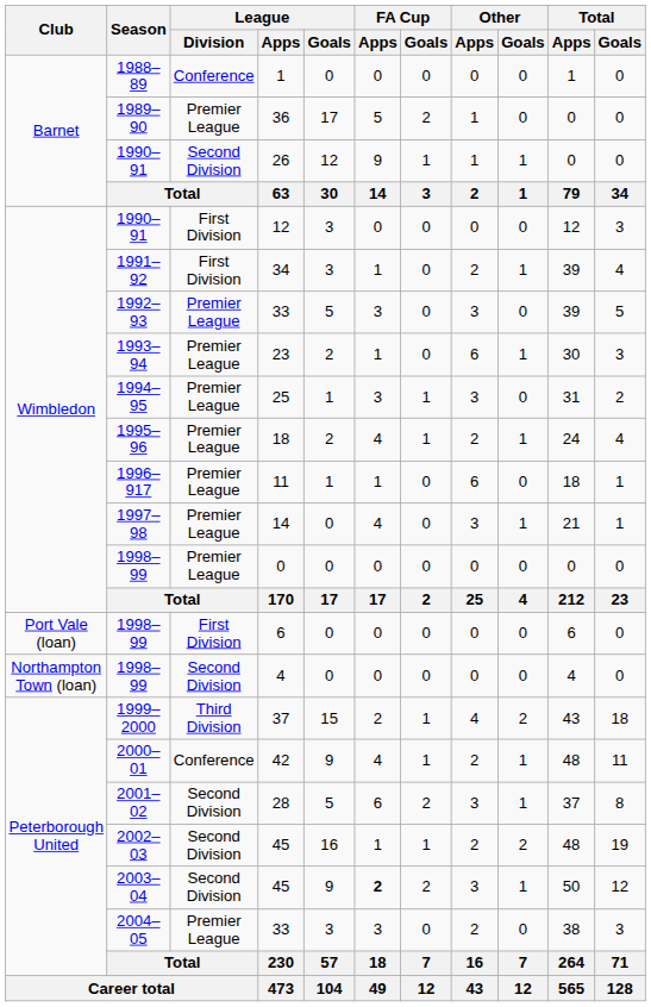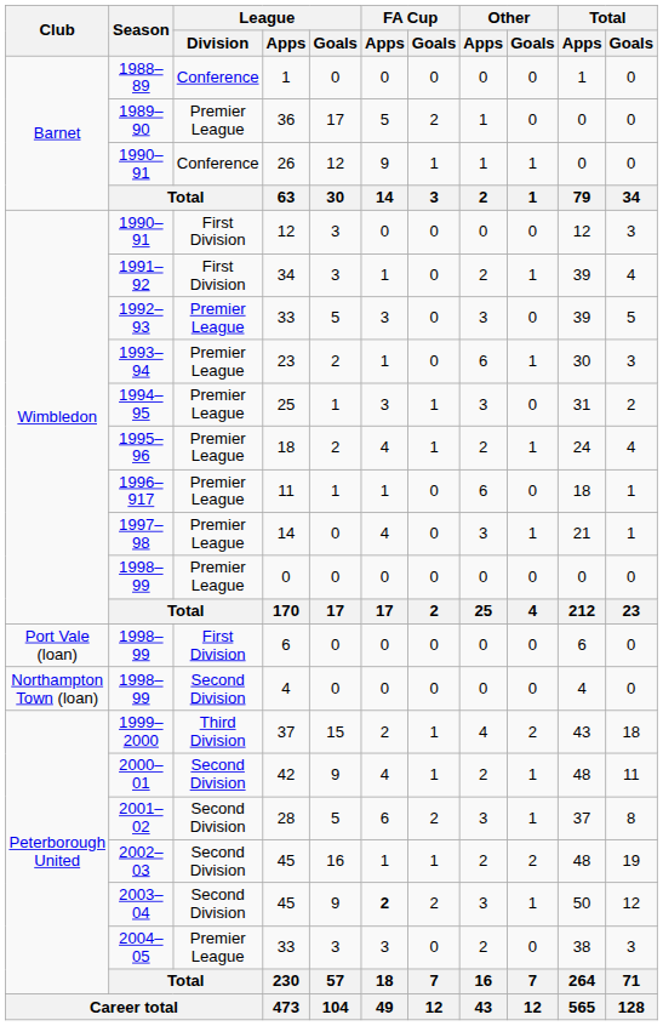26 | League / Division: Second Division -> Conference
42 | League / Division: Conference -> Second Division
